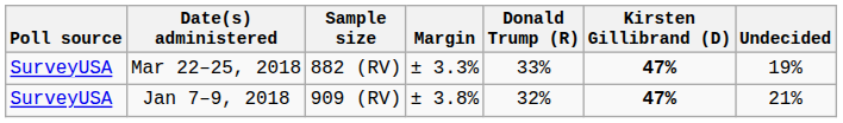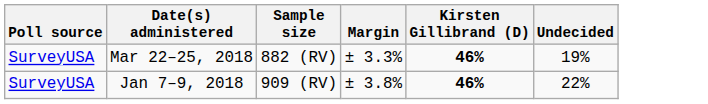- column: Donald Trump (R) | 33% | 32%
Mar 22–25, 2018 | Kirsten Gillibrand (D): 47% -> 46%
Jan 7–9, 2018 | Kirsten Gillibrand (D): 47% -> 46%
Jan 7–9, 2018 | Undecided: 21% -> 22%
